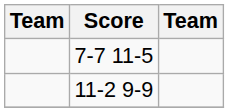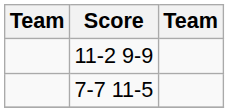rows swapped: 11-2 9-9 <-> 7-7 11-5
